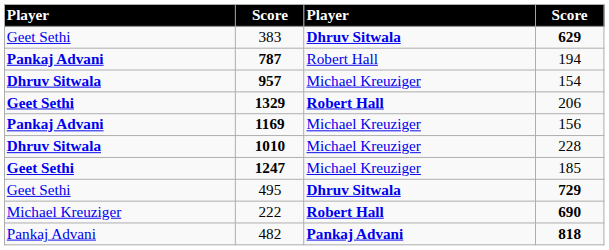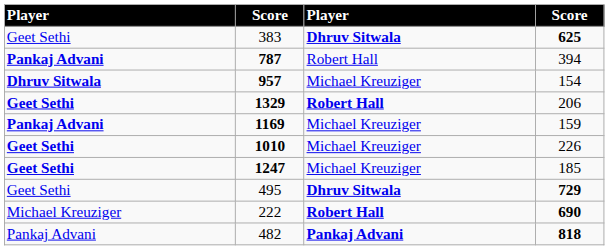383 | column 4: 629 -> 625
787 | column 4: 194 -> 394
1169 | column 4: 156 -> 159
1010 | column 1: Dhruv Sitwala -> Geet Sethi
1010 | column 4: 228 -> 226
